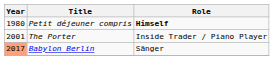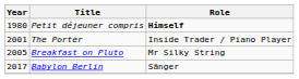+ row: 2005 | Breakfast on Pluto | Mr Silky String
Babylon Berlin | Year: lightsalmon background -> no background
